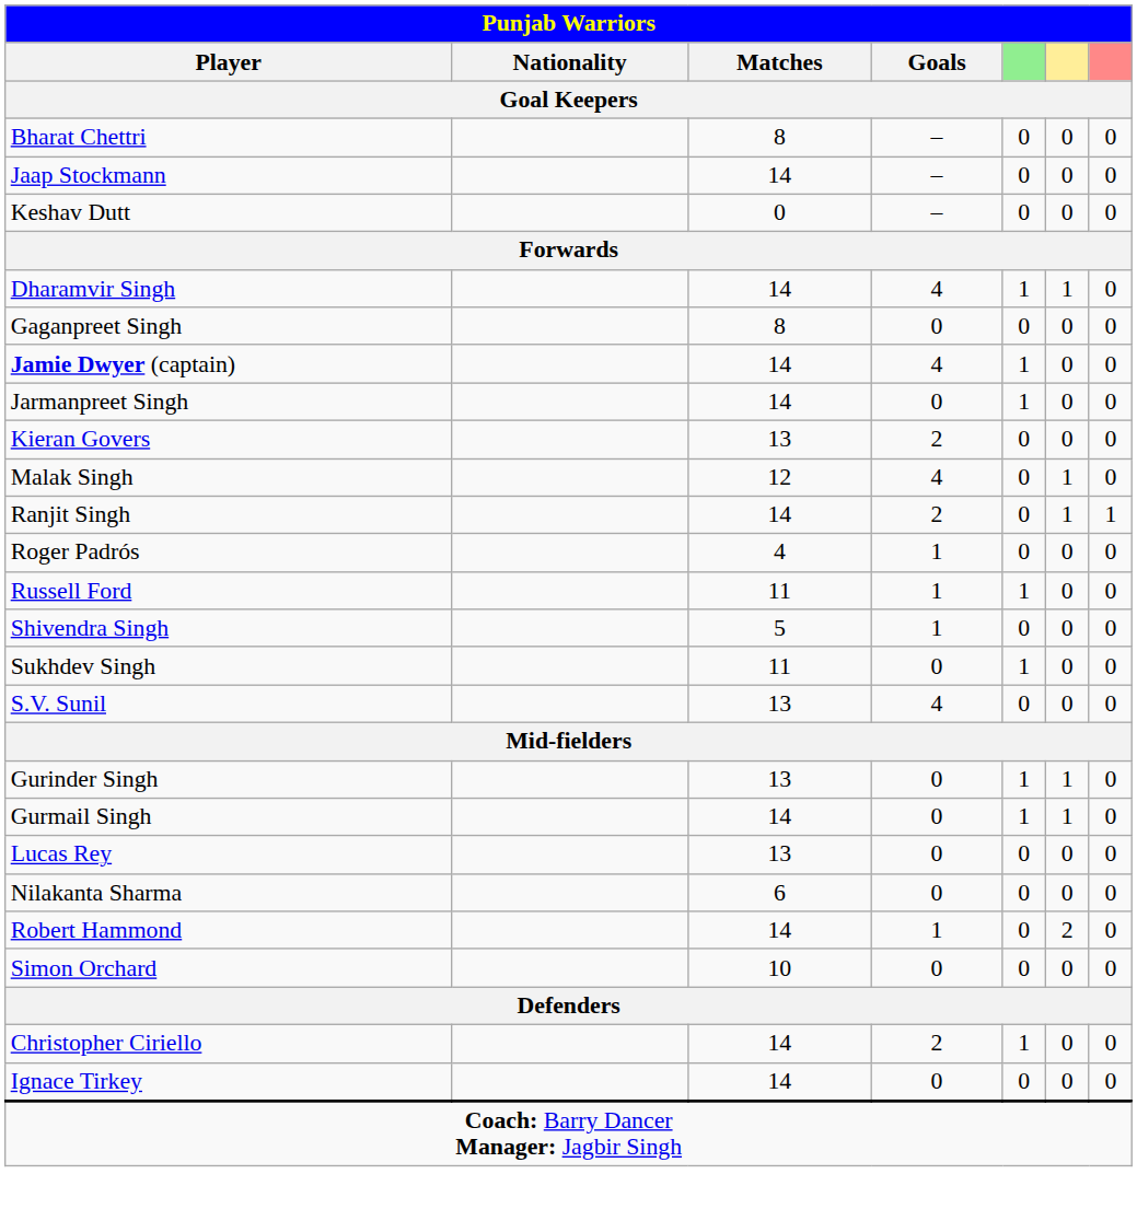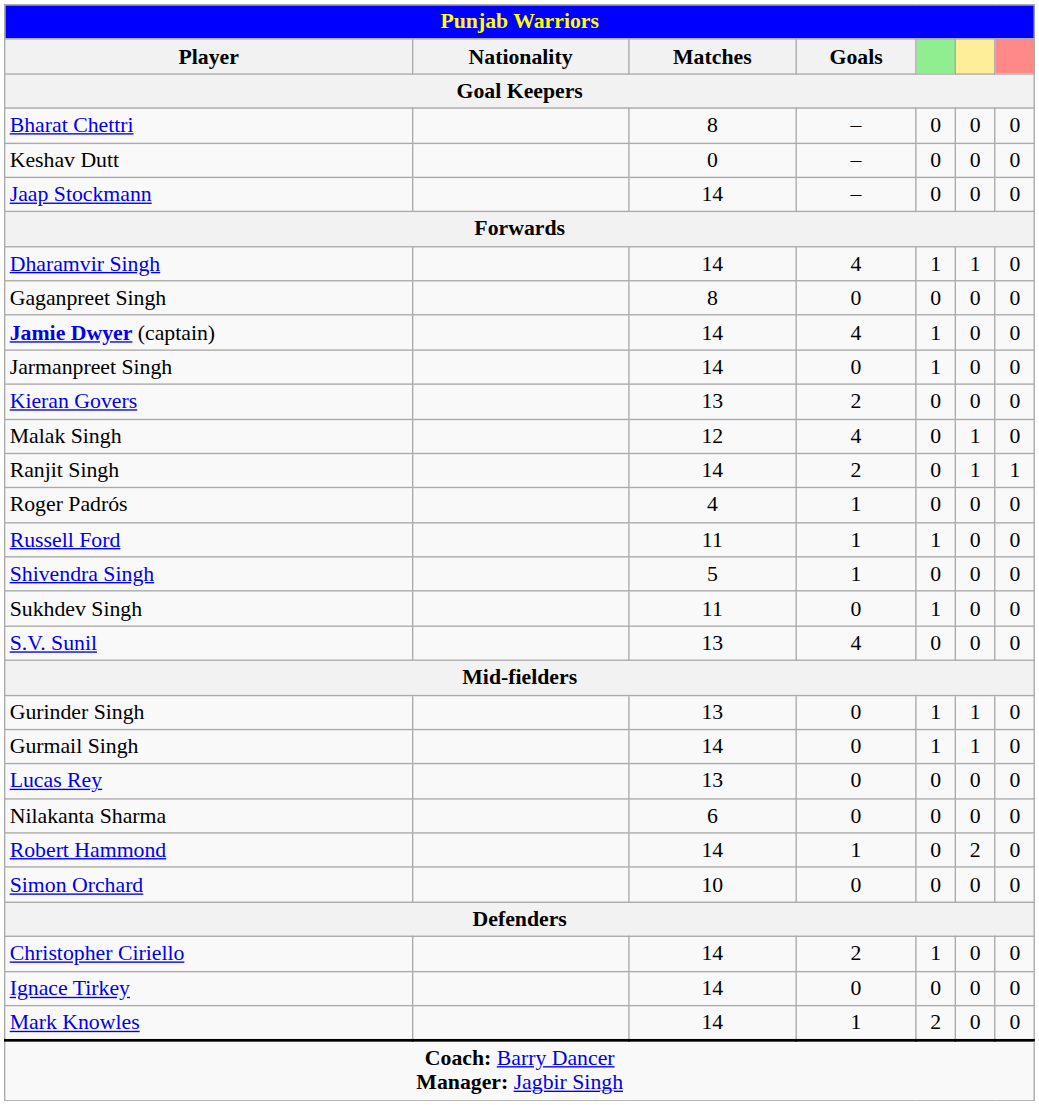rows swapped: Keshav Dutt <-> Jaap Stockmann
+ row: Mark Knowles | 14 | 1 | 2 | 0 | 0
